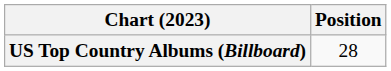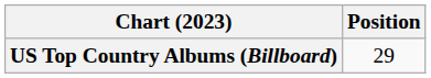US Top Country Albums (Billboard) | Position: 28 -> 29
